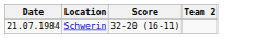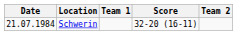+ column: Team 1
